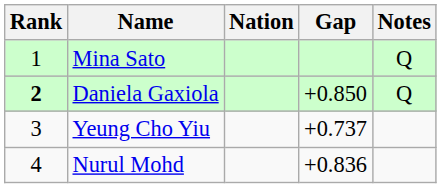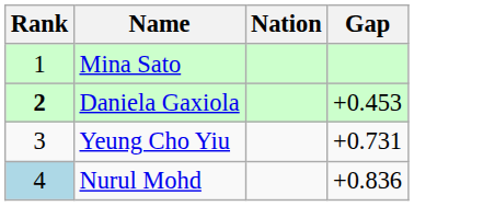- column: Notes | Q | Q
Daniela Gaxiola | Gap: +0.850 -> +0.453
Yeung Cho Yiu | Gap: +0.737 -> +0.731
Nurul Mohd | Rank: no background -> lightblue background
